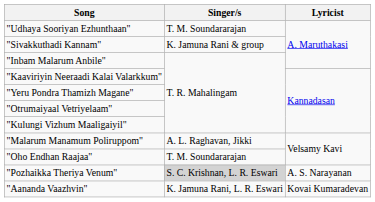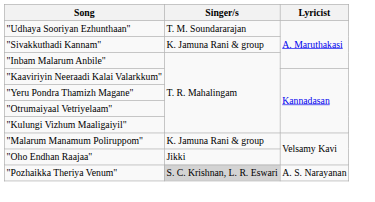"Malarum Manamum Poliruppom" | Singer/s: A. L. Raghavan, Jikki -> K. Jamuna Rani & group
"Oho Endhan Raajaa" | Singer/s: T. M. Soundararajan -> Jikki
- row: "Aananda Vaazhvin" | K. Jamuna Rani, L. R. Eswari | Kovai Kumaradevan
